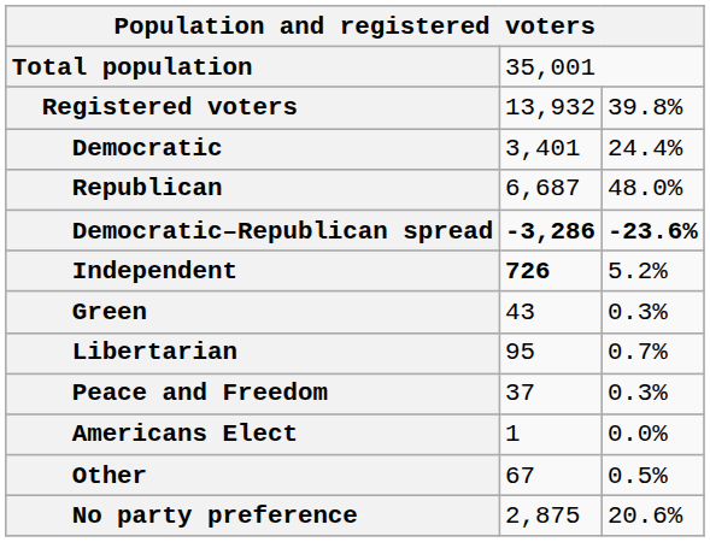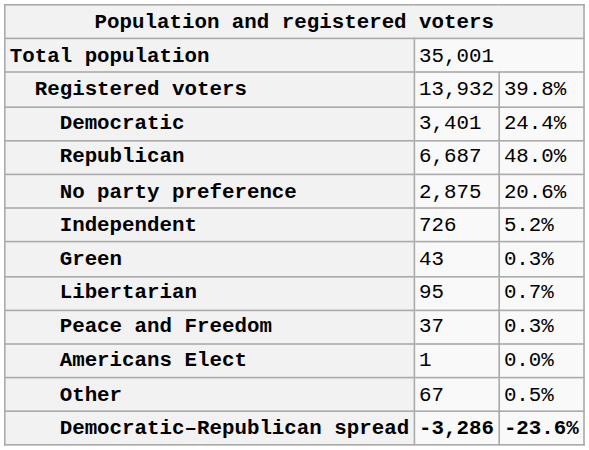rows swapped: Democratic–Republican spread <-> No party preference
Independent | column 2: bold -> normal
